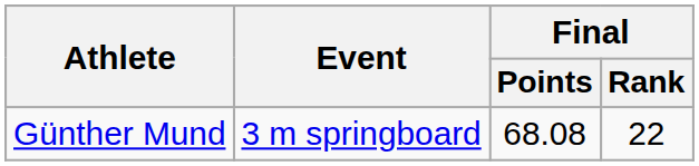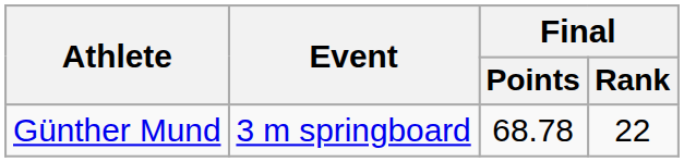Günther Mund | Final / Points: 68.08 -> 68.78
